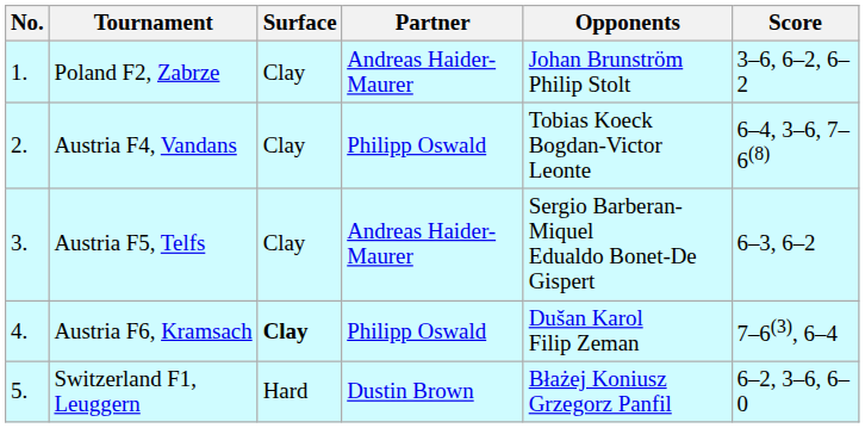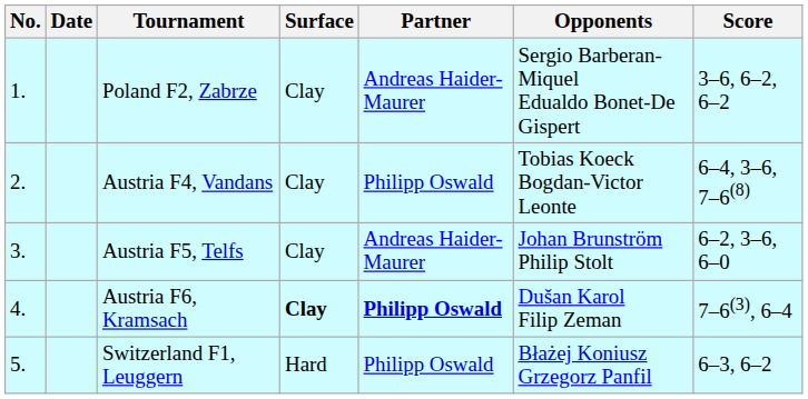+ column: Date
Poland F2, Zabrze | Opponents: Johan Brunström Philip Stolt -> Sergio Barberan-Miquel Edualdo Bonet-De Gispert
Austria F5, Telfs | Opponents: Sergio Barberan-Miquel Edualdo Bonet-De Gispert -> Johan Brunström Philip Stolt
Austria F5, Telfs | Score: 6–3, 6–2 -> 6–2, 3–6, 6–0
Austria F6, Kramsach | Partner: normal -> bold
Switzerland F1, Leuggern | Partner: Dustin Brown -> Philipp Oswald
Switzerland F1, Leuggern | Score: 6–2, 3–6, 6–0 -> 6–3, 6–2
